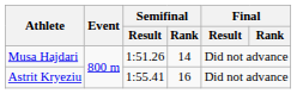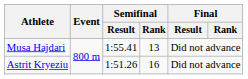Musa Hajdari | Semifinal / Result: 1:51.26 -> 1:55.41
Musa Hajdari | Semifinal / Rank: 14 -> 13
Astrit Kryeziu | Semifinal / Result: 1:55.41 -> 1:51.26
